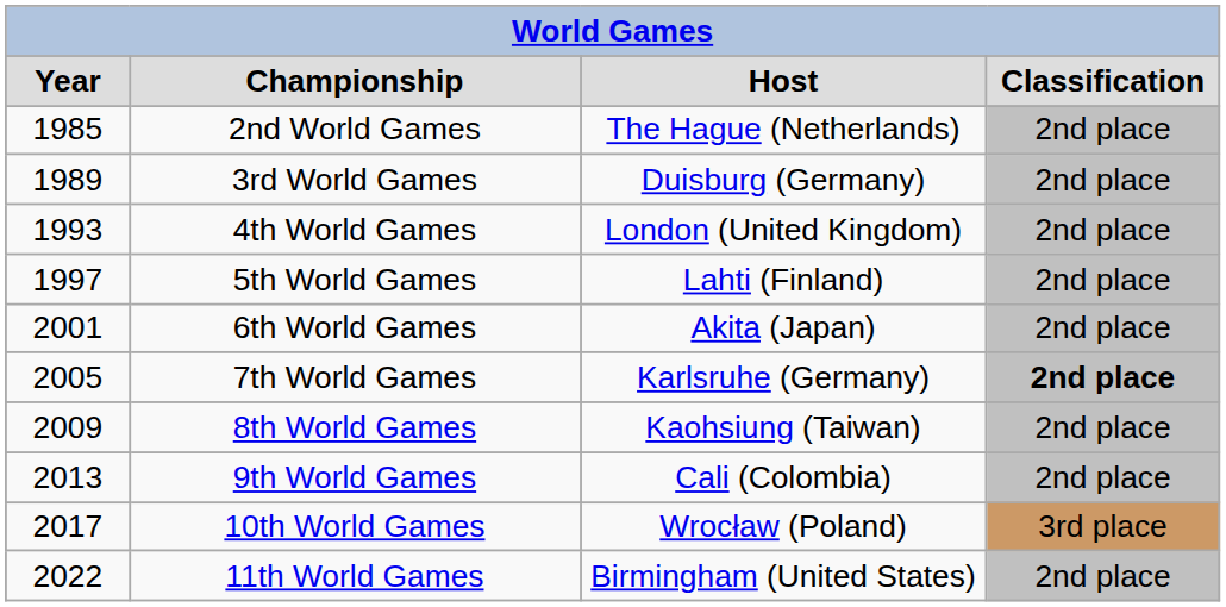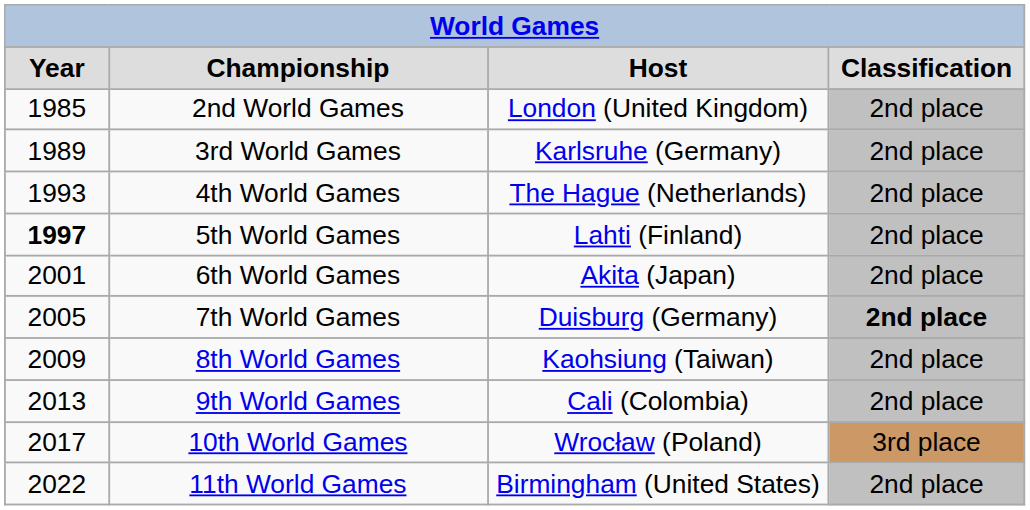2nd World Games | column 3: The Hague (Netherlands) -> London (United Kingdom)
3rd World Games | column 3: Duisburg (Germany) -> Karlsruhe (Germany)
4th World Games | column 3: London (United Kingdom) -> The Hague (Netherlands)
5th World Games | column 1: normal -> bold
7th World Games | column 3: Karlsruhe (Germany) -> Duisburg (Germany)
